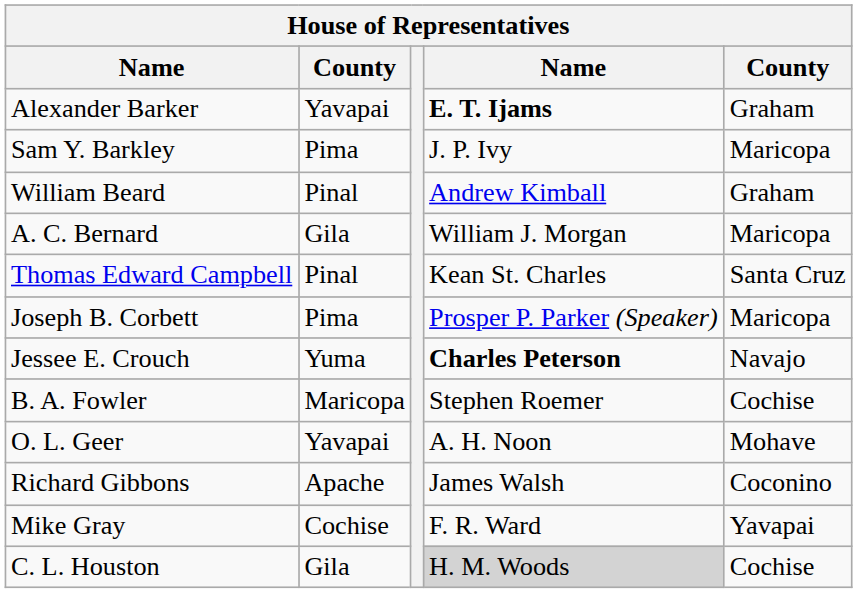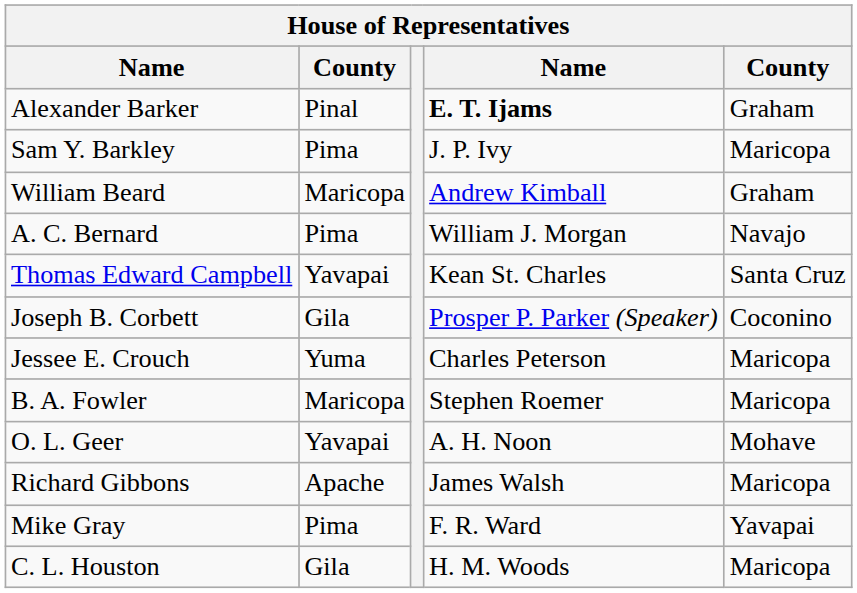Alexander Barker | column 2: Yavapai -> Pinal
William Beard | column 2: Pinal -> Maricopa
A. C. Bernard | column 2: Gila -> Pima
A. C. Bernard | column 5: Maricopa -> Navajo
Thomas Edward Campbell | column 2: Pinal -> Yavapai
Joseph B. Corbett | column 2: Pima -> Gila
Joseph B. Corbett | column 5: Maricopa -> Coconino
Jessee E. Crouch | column 4: bold -> normal
Jessee E. Crouch | column 5: Navajo -> Maricopa
B. A. Fowler | column 5: Cochise -> Maricopa
Richard Gibbons | column 5: Coconino -> Maricopa
Mike Gray | column 2: Cochise -> Pima
C. L. Houston | column 4: lightgrey background -> no background
C. L. Houston | column 5: Cochise -> Maricopa
